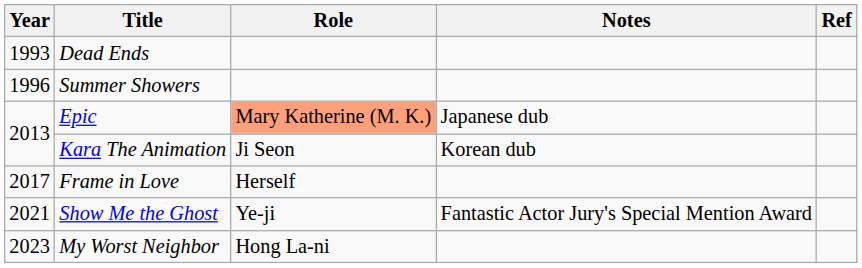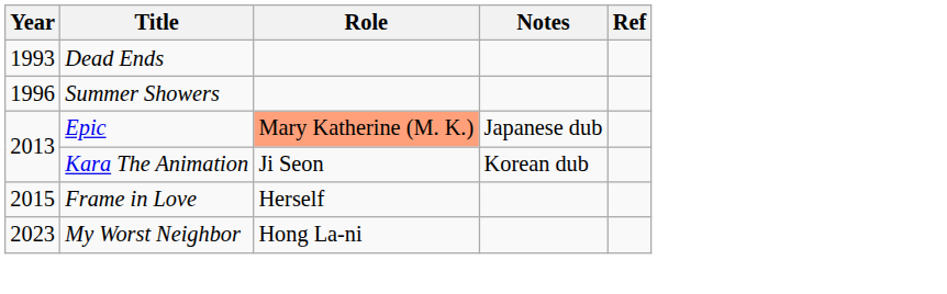Frame in Love | Year: 2017 -> 2015
- row: 2021 | Show Me the Ghost | Ye-ji | Fantastic Actor Jury's Special Mention Award
